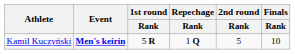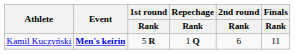Kamil Kuczyński | 2nd round / Rank: 5 -> 6
Kamil Kuczyński | Finals / Rank: 10 -> 11
